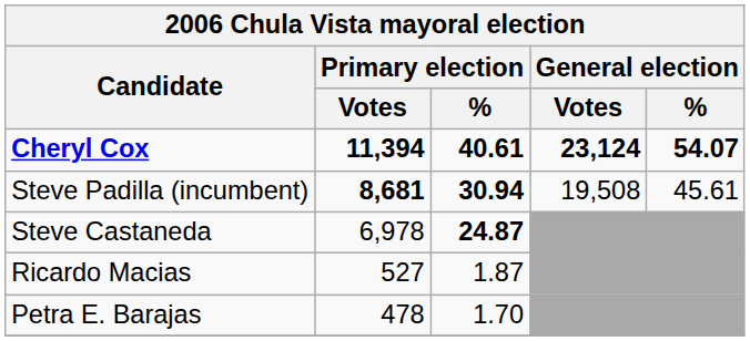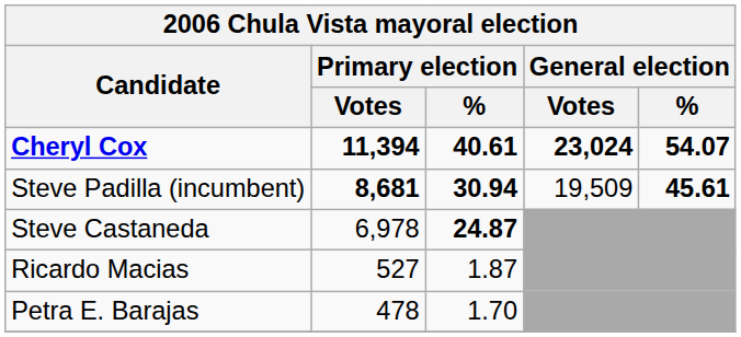Cheryl Cox | General election / Votes: 23,124 -> 23,024
Steve Padilla (incumbent) | General election / Votes: 19,508 -> 19,509
Steve Padilla (incumbent) | General election / %: normal -> bold
